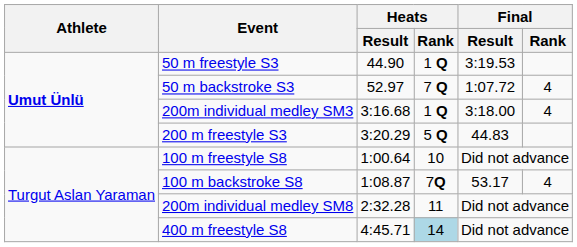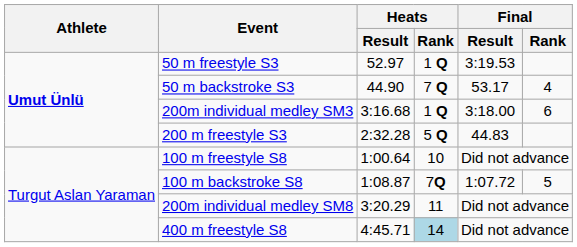50 m freestyle S3 | Heats / Result: 44.90 -> 52.97
50 m backstroke S3 | Heats / Result: 52.97 -> 44.90
50 m backstroke S3 | Final / Result: 1:07.72 -> 53.17
200m individual medley SM3 | Final / Rank: 4 -> 6
200 m freestyle S3 | Heats / Result: 3:20.29 -> 2:32.28
100 m backstroke S8 | Final / Result: 53.17 -> 1:07.72
100 m backstroke S8 | Final / Rank: 4 -> 5
200m individual medley SM8 | Heats / Result: 2:32.28 -> 3:20.29
